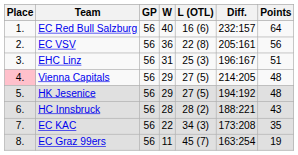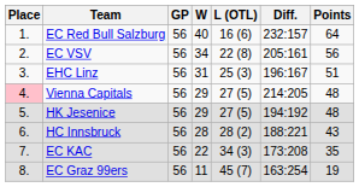EC VSV | W: 36 -> 34
